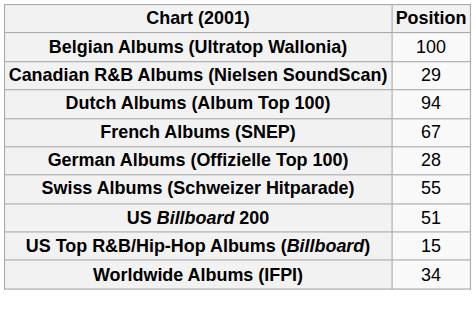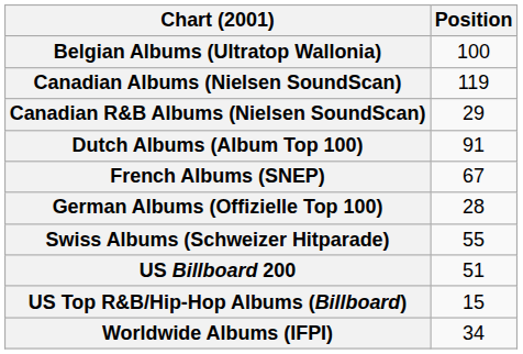+ row: Canadian Albums (Nielsen SoundScan) | 119
Dutch Albums (Album Top 100) | Position: 94 -> 91
